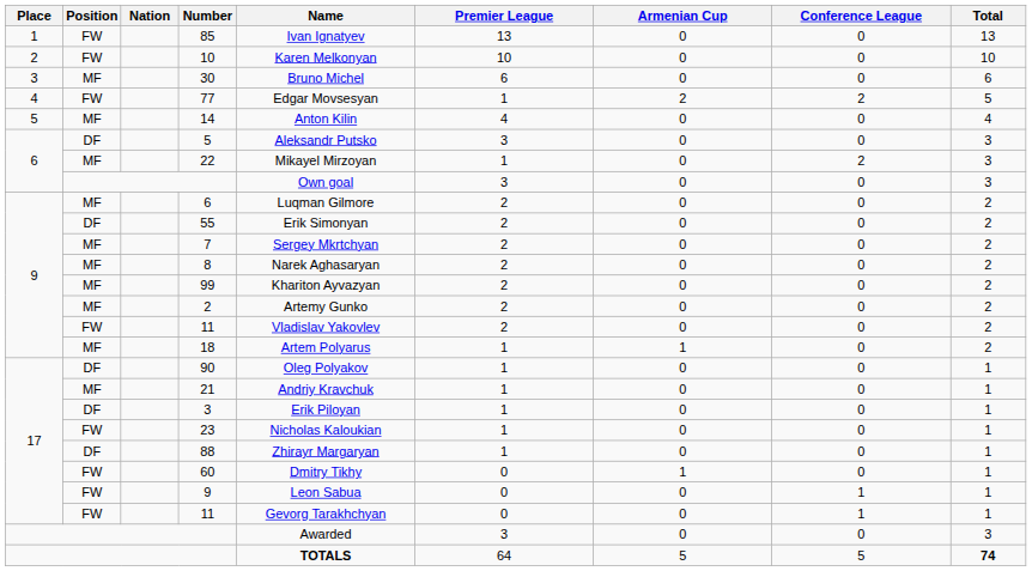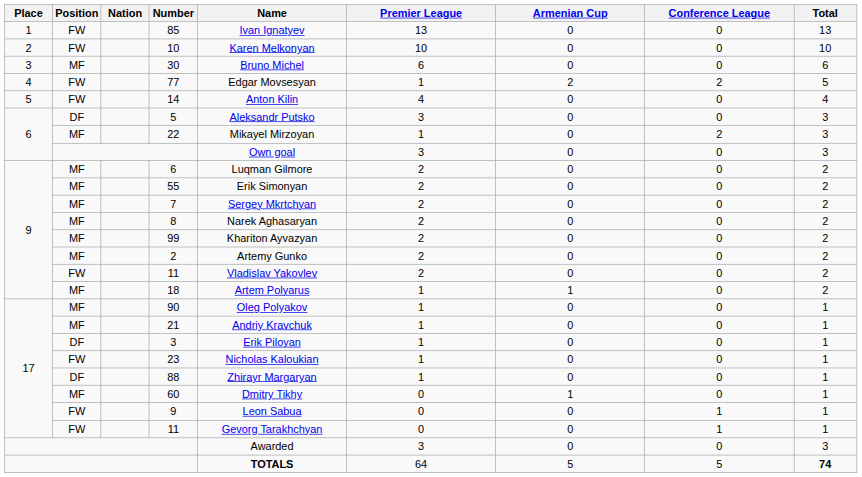14 | Position: MF -> FW
55 | Position: DF -> MF
90 | Position: DF -> MF
60 | Position: FW -> MF
